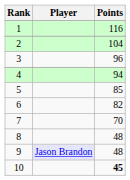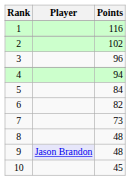2 | Points: 104 -> 102
5 | Points: 85 -> 84
7 | Points: 70 -> 73
10 | Points: bold -> normal
